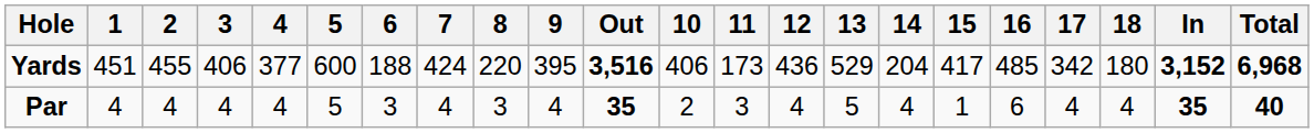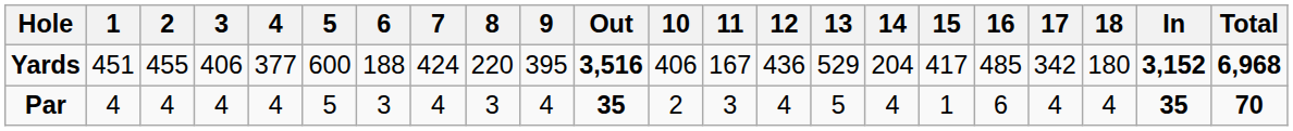Yards | 11: 173 -> 167
Par | Total: 40 -> 70
